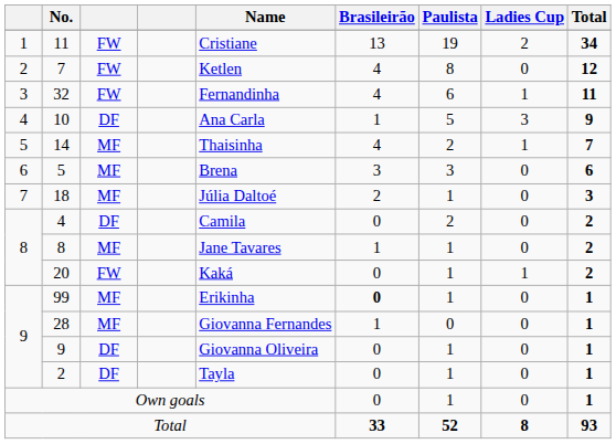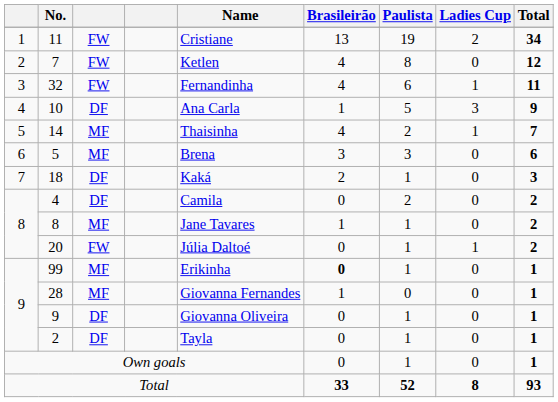18 | column 3: MF -> DF
18 | Name: Júlia Daltoé -> Kaká
20 | Name: Kaká -> Júlia Daltoé
